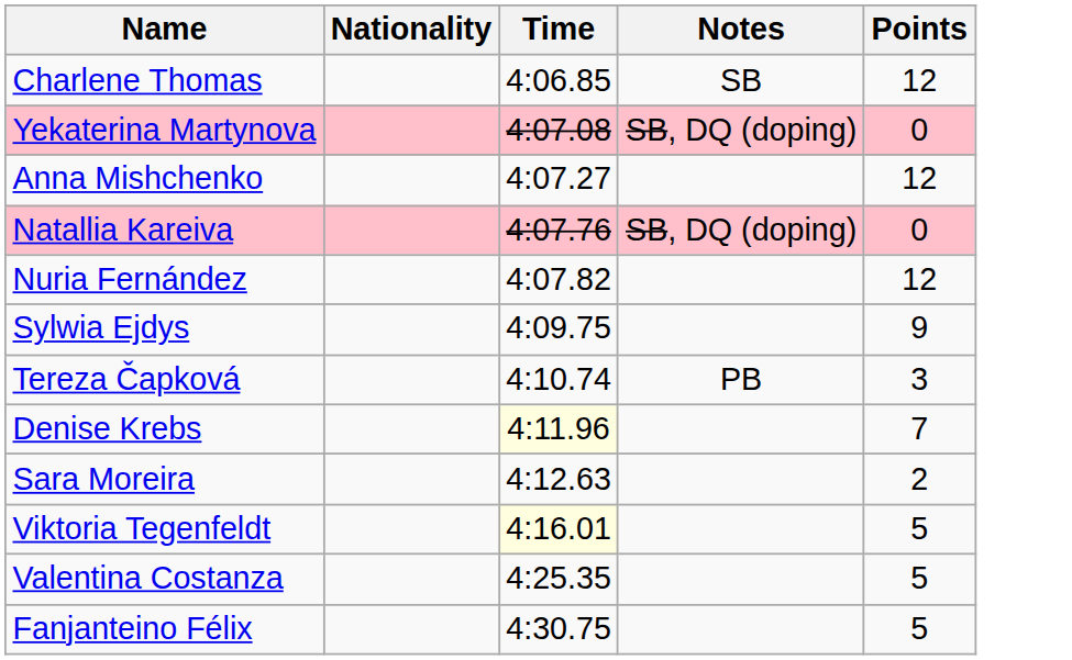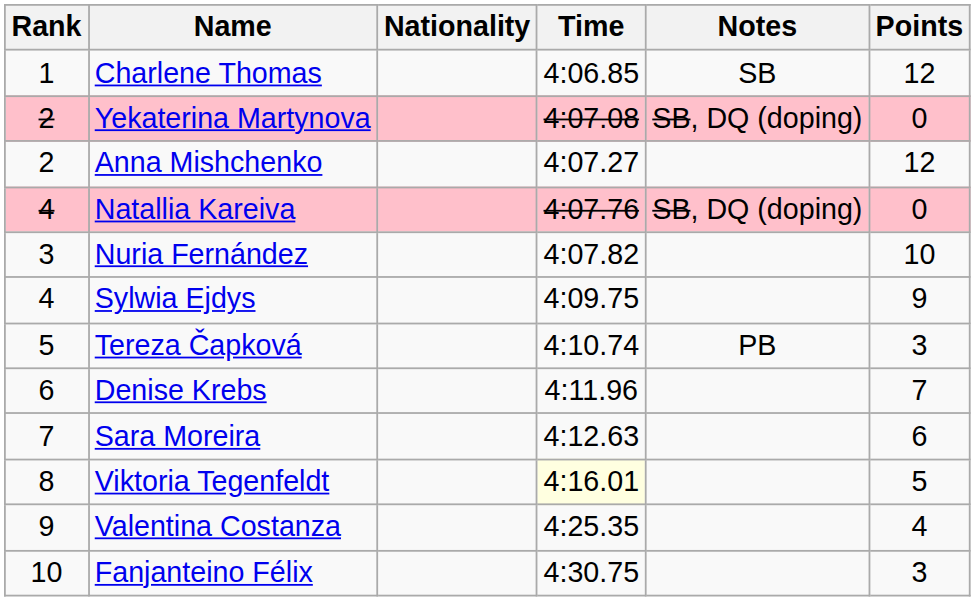+ column: Rank | 1 | 2 | 2 | 4 | 3 | 4 | 5 | 6 | 7 | 8 | 9 | 10
Nuria Fernández | Points: 12 -> 10
Denise Krebs | Time: lightyellow background -> no background
Sara Moreira | Points: 2 -> 6
Valentina Costanza | Points: 5 -> 4
Fanjanteino Félix | Points: 5 -> 3
